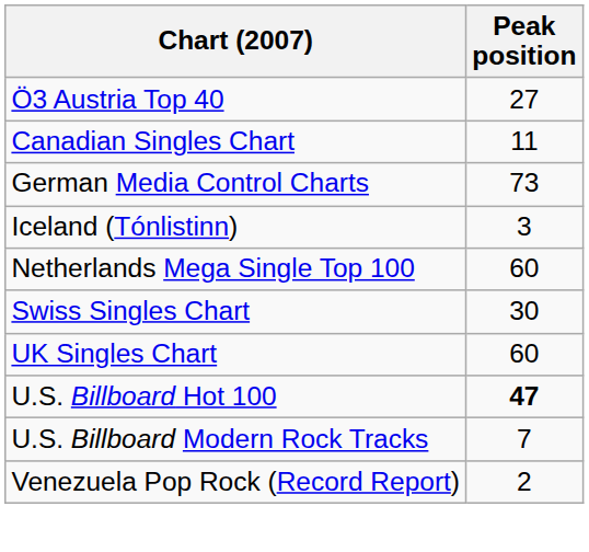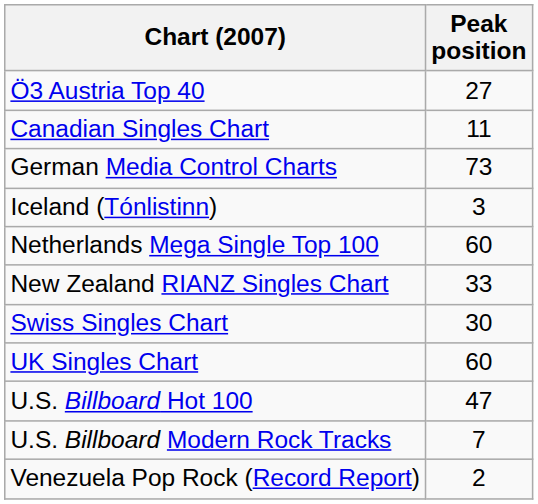+ row: New Zealand RIANZ Singles Chart | 33
U.S. Billboard Hot 100 | Peak position: bold -> normal
